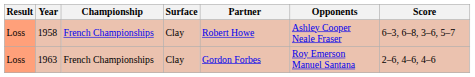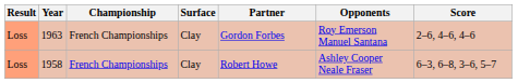rows swapped: 1958 <-> 1963
